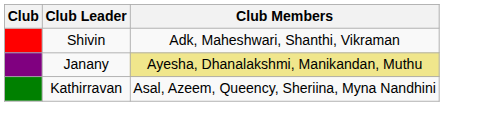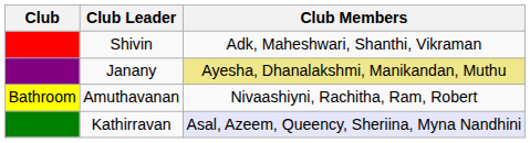+ row: Bathroom | Amuthavanan | Nivaashiyni, Rachitha, Ram, Robert
Kathirravan | Club Members: no background -> lavender background
